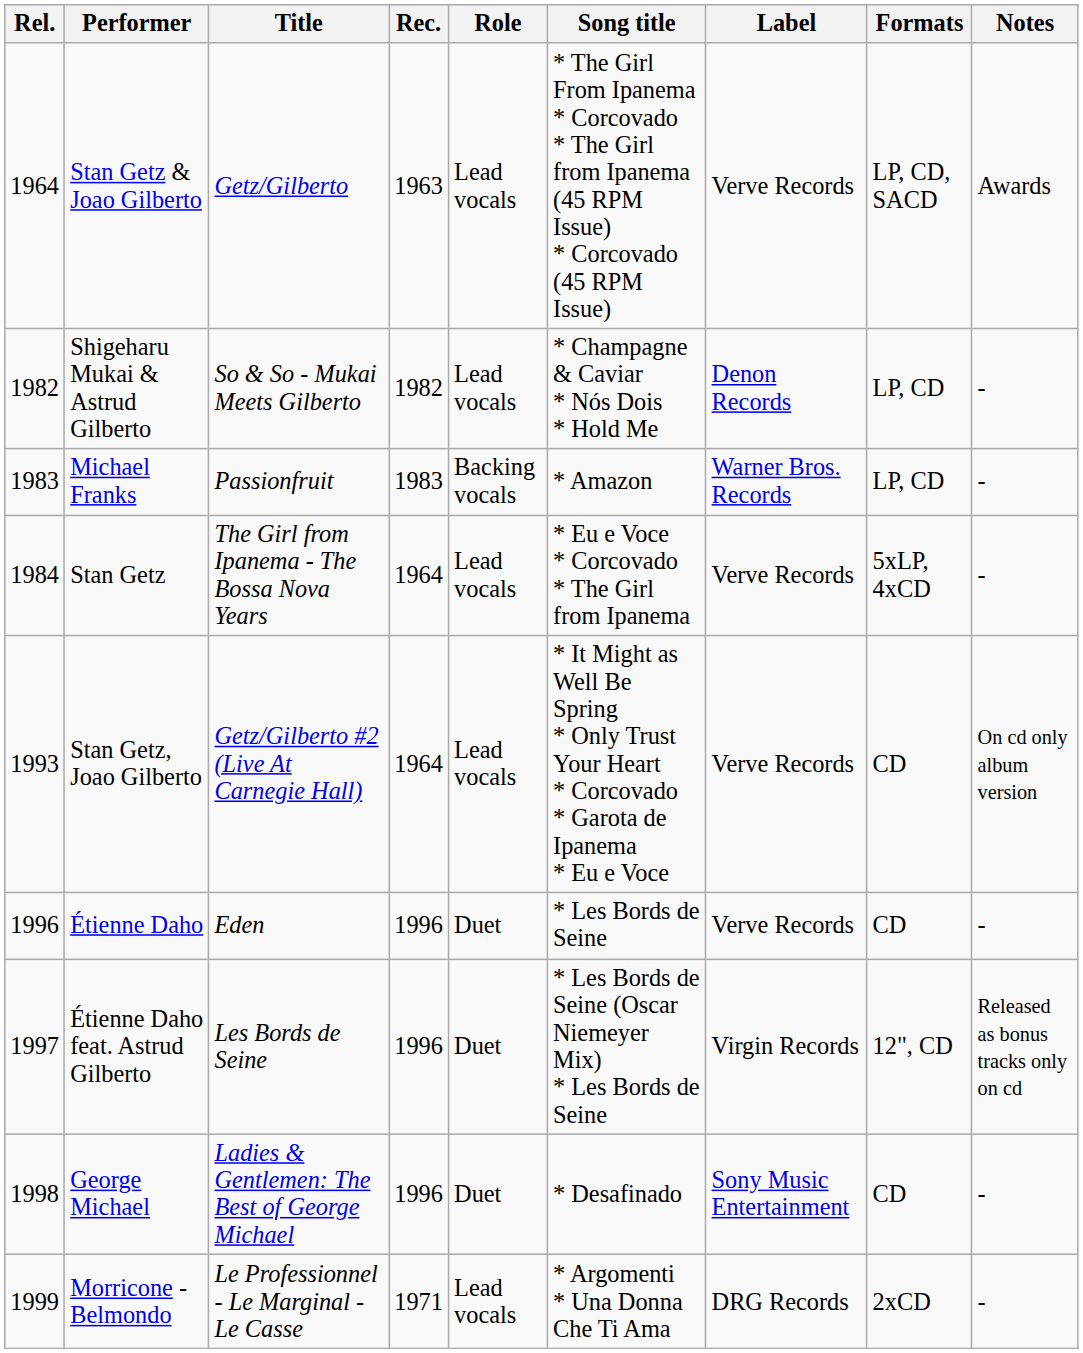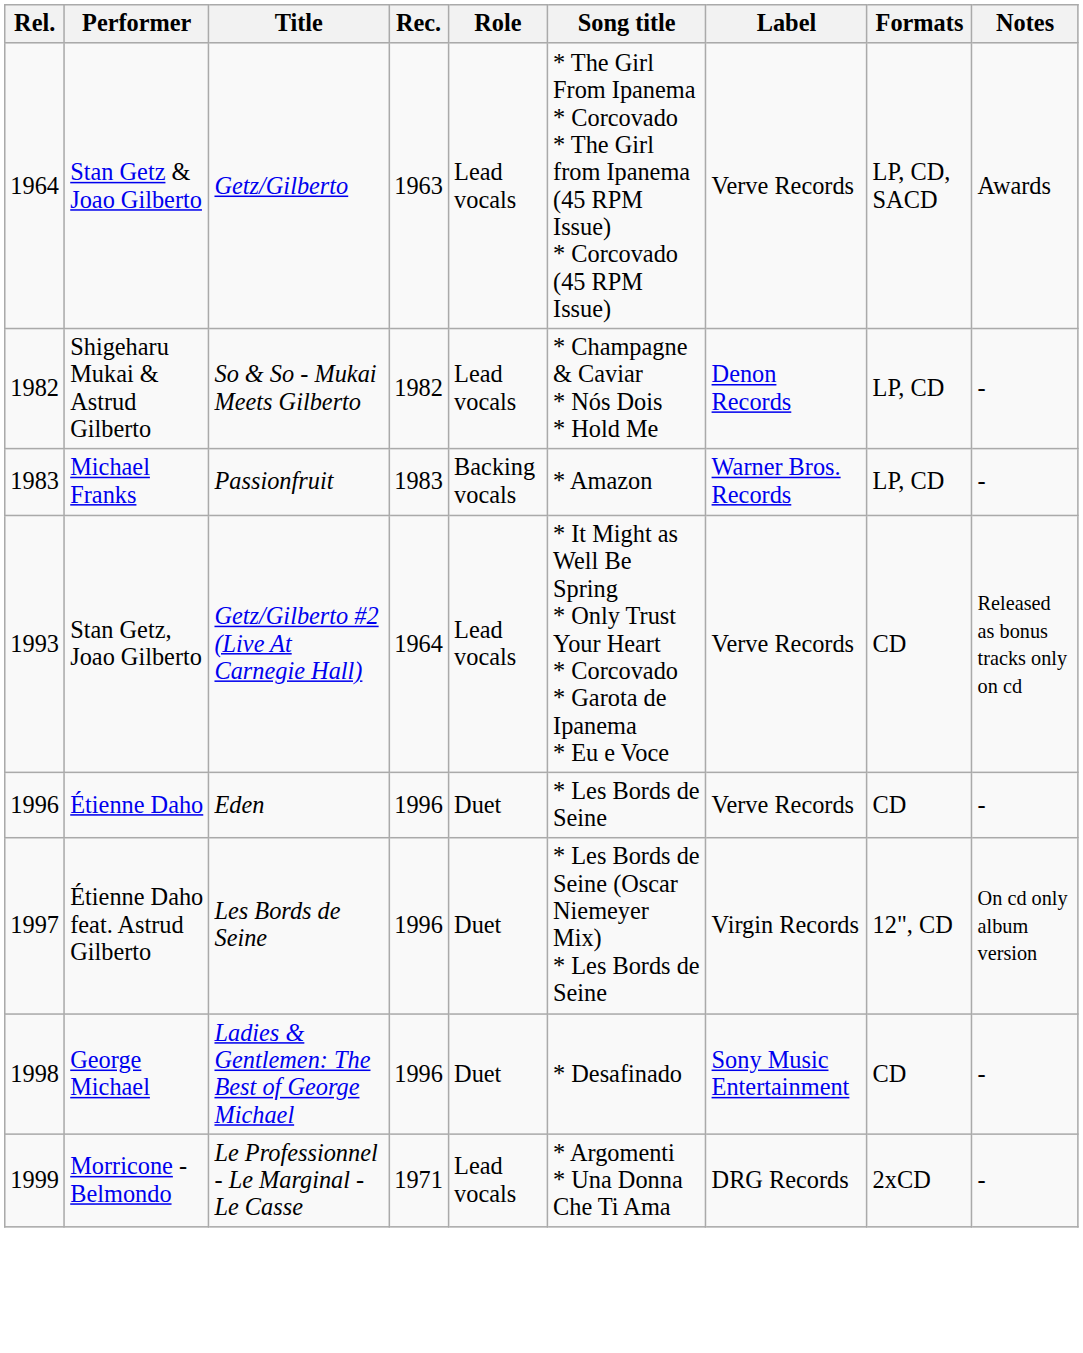- row: 1984 | Stan Getz | The Girl from Ipanema - The Bossa Nova Years | 1964 | Lead vocals | * Eu e Voce * Corcovado * The Girl from Ipanema | Verve Records | 5xLP, 4xCD | -
Stan Getz, Joao Gilberto | Notes: On cd only album version -> Released as bonus tracks only on cd
Étienne Daho feat. Astrud Gilberto | Notes: Released as bonus tracks only on cd -> On cd only album version
